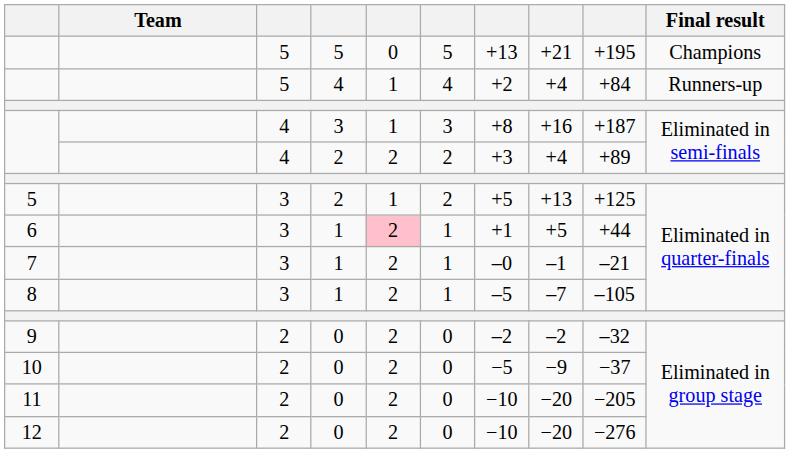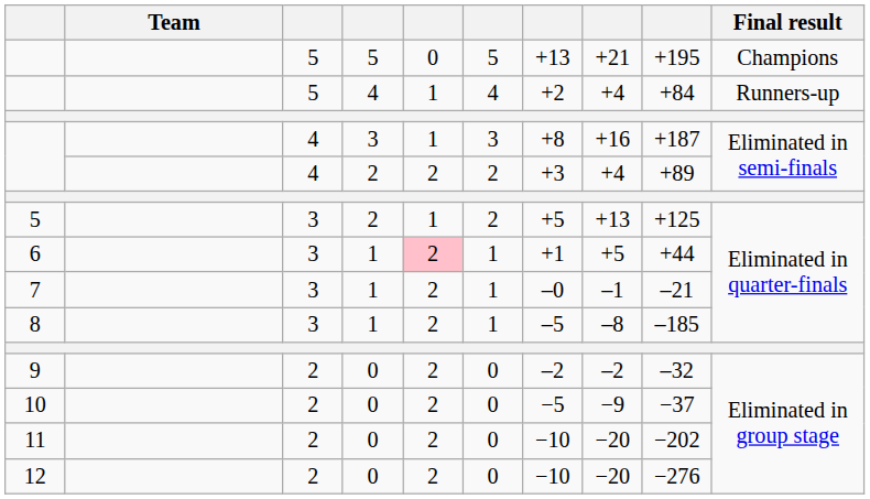8 | column 8: –7 -> –8
8 | column 9: –105 -> –185
11 | column 9: −205 -> −202
